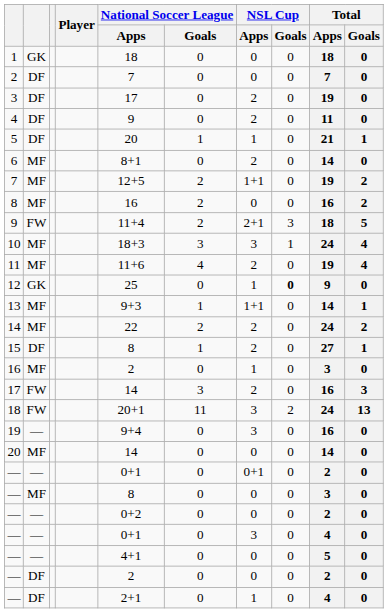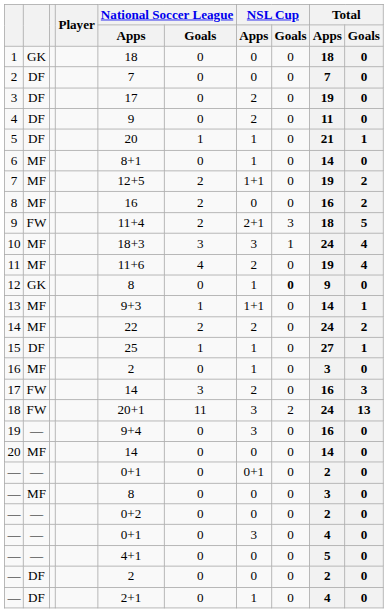6 | NSL Cup / Apps: 2 -> 1
12 | National Soccer League / Apps: 25 -> 8
15 | National Soccer League / Apps: 8 -> 25
15 | NSL Cup / Apps: 2 -> 1
